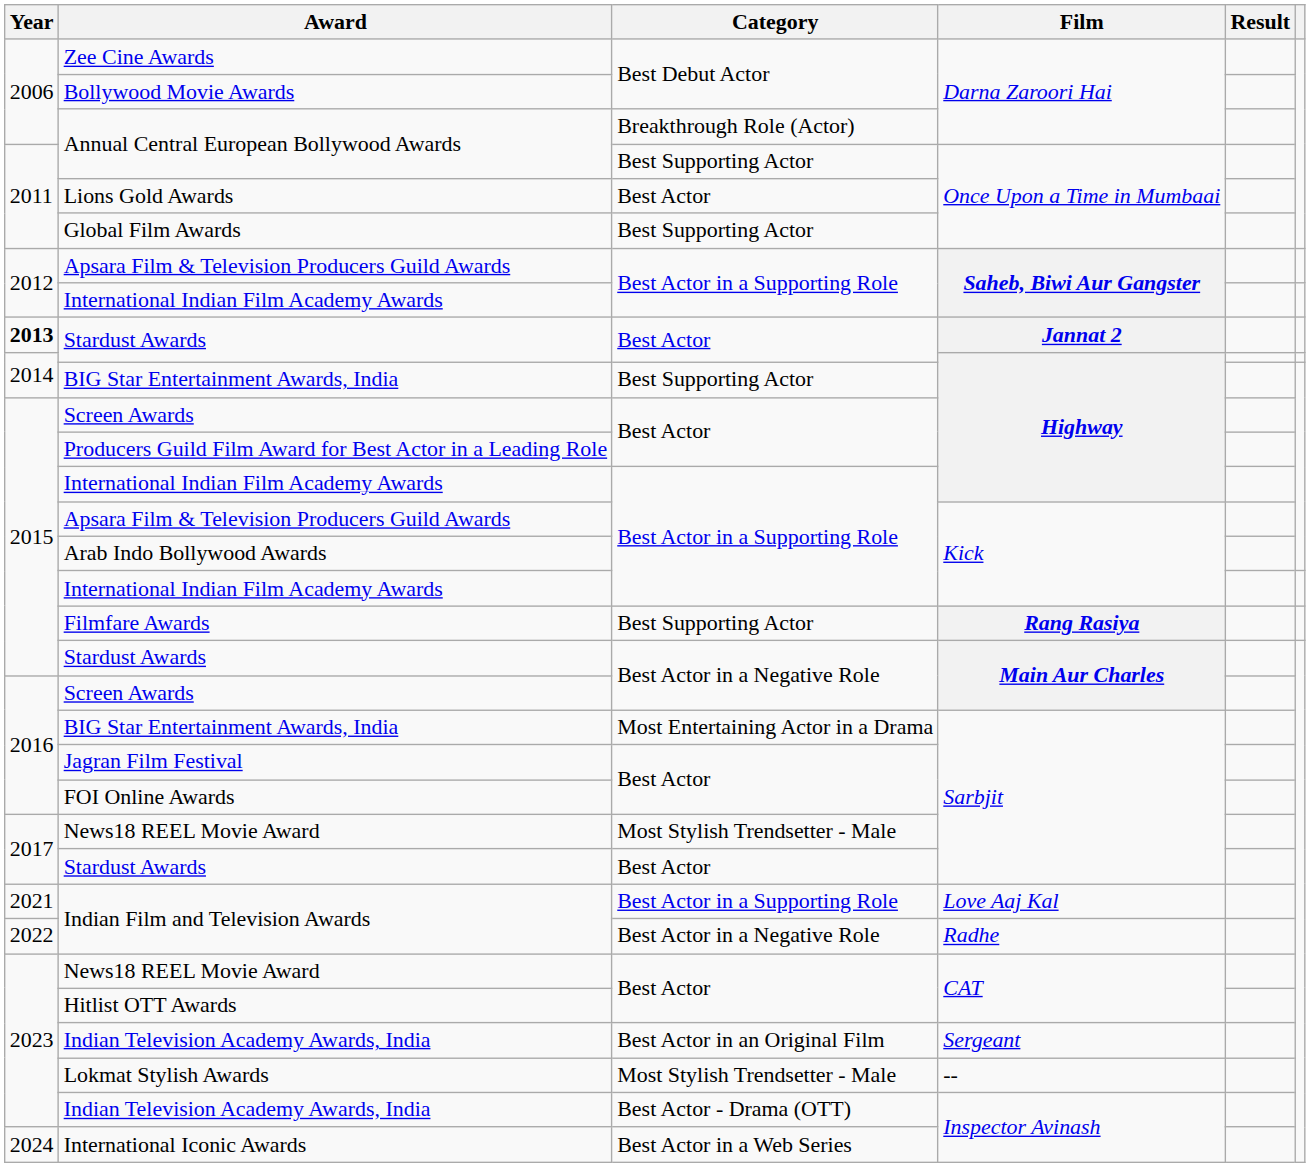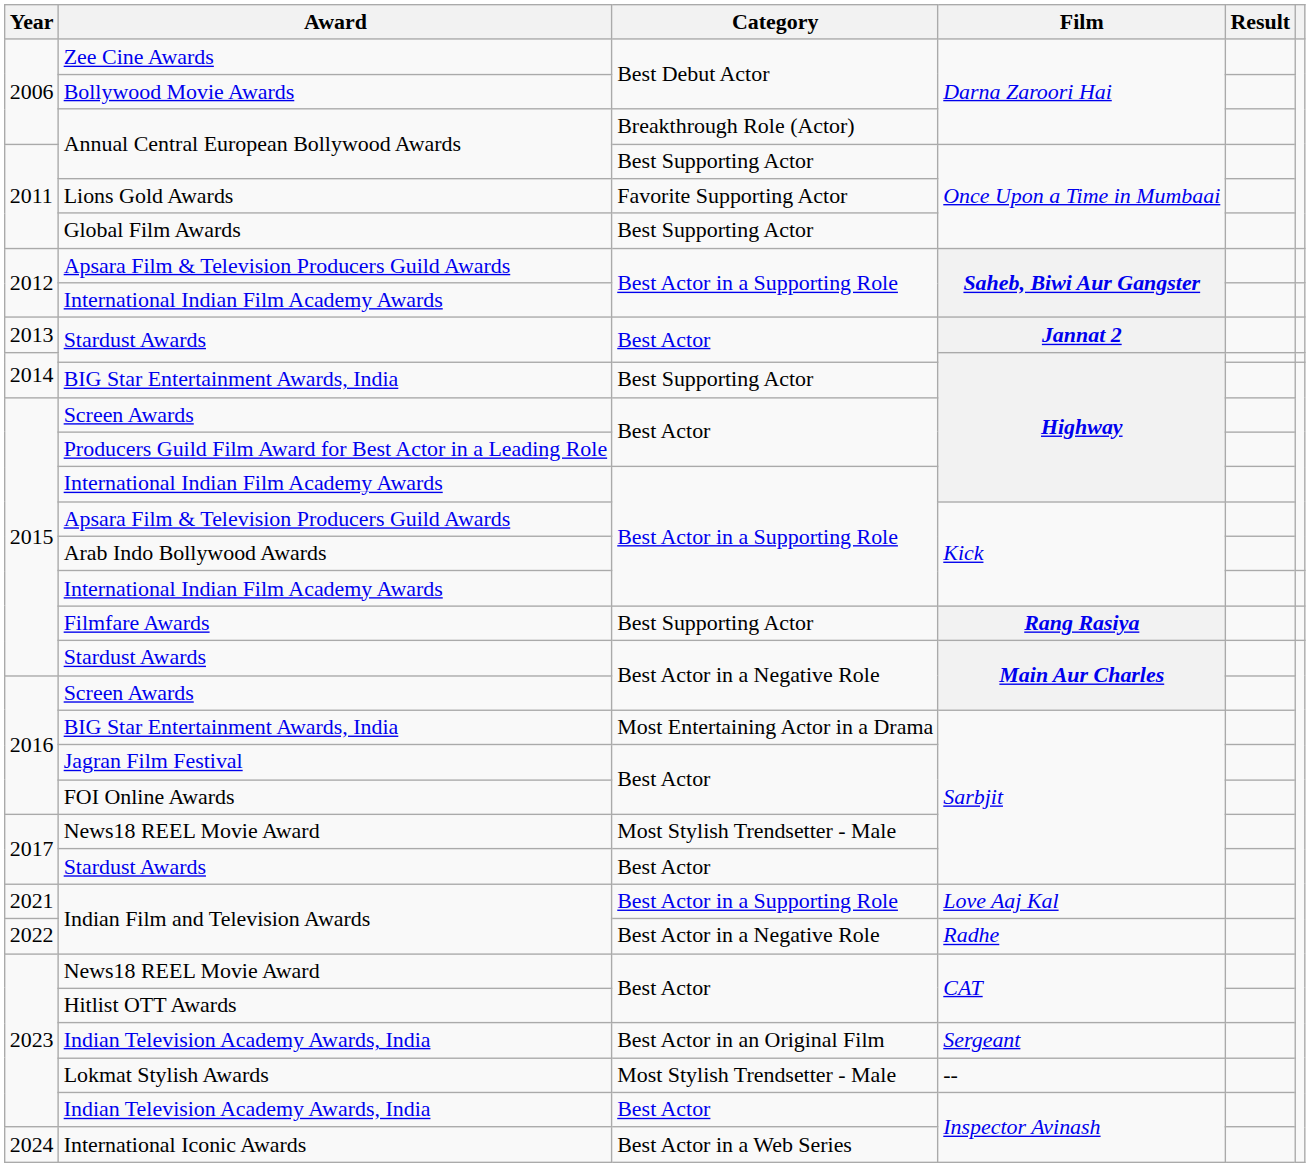Lions Gold Awards | Category: Best Actor -> Favorite Supporting Actor
Stardust Awards / Jannat 2 | Year: bold -> normal
Indian Television Academy Awards, India / Inspector Avinash | Category: Best Actor - Drama (OTT) -> Best Actor
